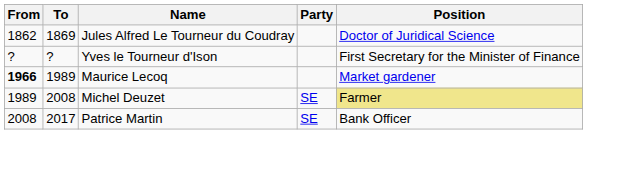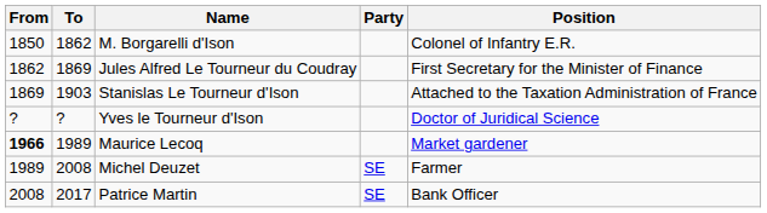+ row: 1850 | 1862 | M. Borgarelli d'Ison | Colonel of Infantry E.R.
Jules Alfred Le Tourneur du Coudray | Position: Doctor of Juridical Science -> First Secretary for the Minister of Finance
+ row: 1869 | 1903 | Stanislas Le Tourneur d'Ison | Attached to the Taxation Administration of France
Yves le Tourneur d'Ison | Position: First Secretary for the Minister of Finance -> Doctor of Juridical Science
Michel Deuzet | Position: khaki background -> no background
